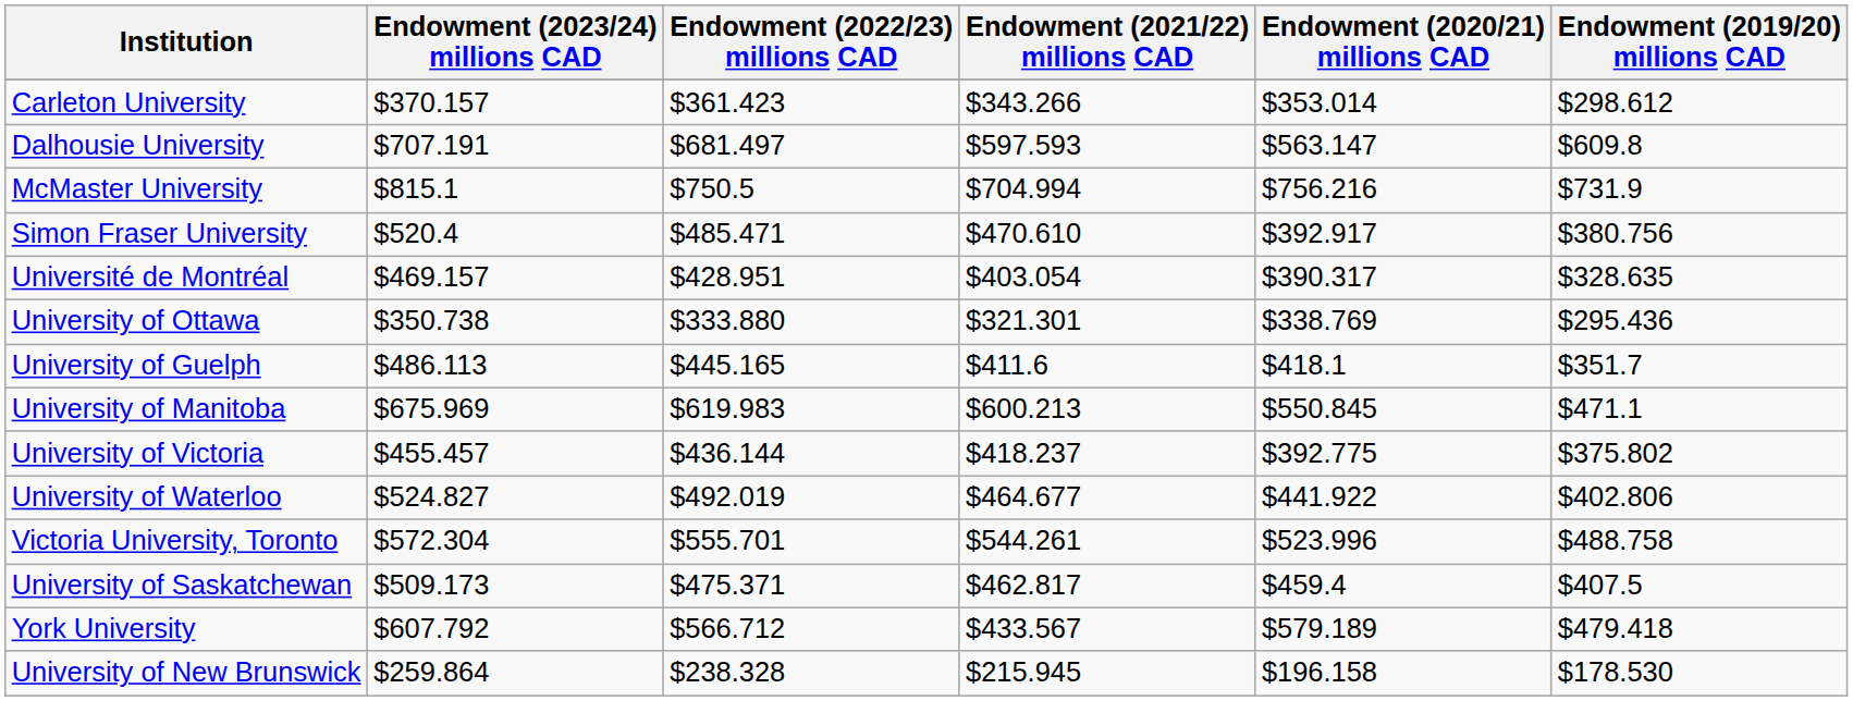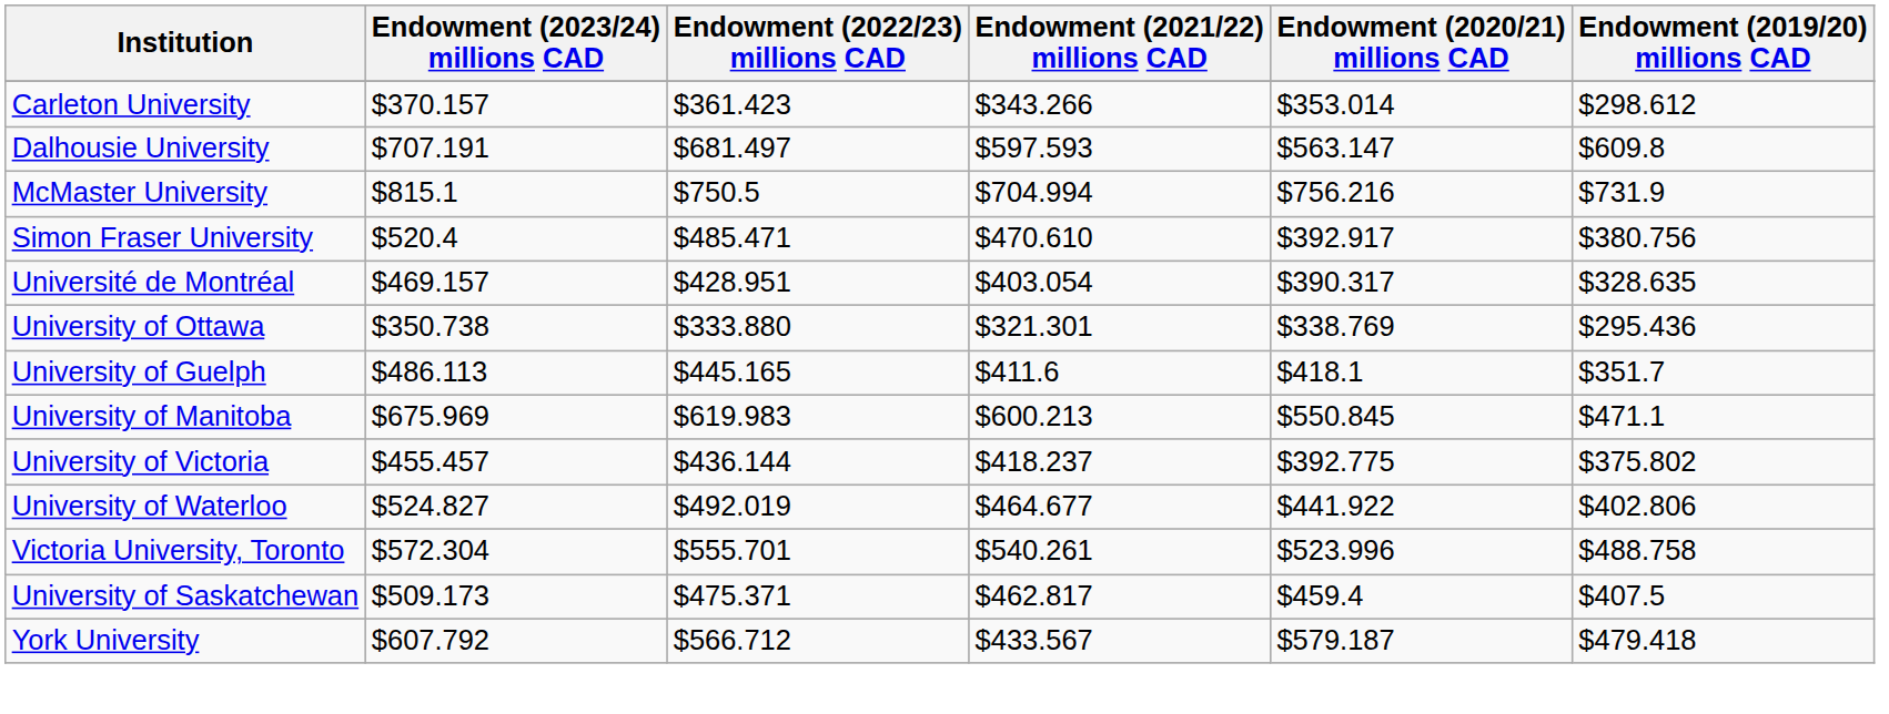Victoria University, Toronto | Endowment (2021/22) millions CAD: $544.261 -> $540.261
York University | Endowment (2020/21) millions CAD: $579.189 -> $579.187
- row: University of New Brunswick | $259.864 | $238.328 | $215.945 | $196.158 | $178.530
